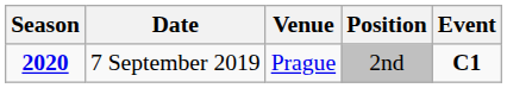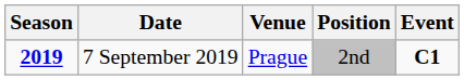7 September 2019 | Season: 2020 -> 2019
